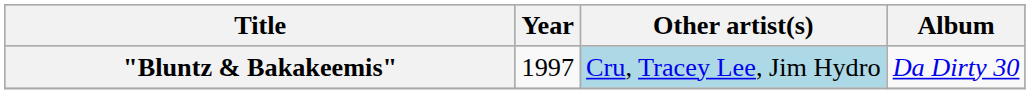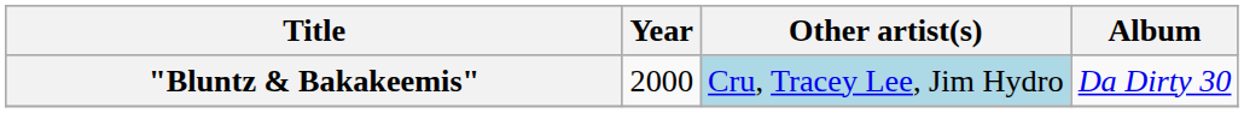"Bluntz & Bakakeemis" | Year: 1997 -> 2000
